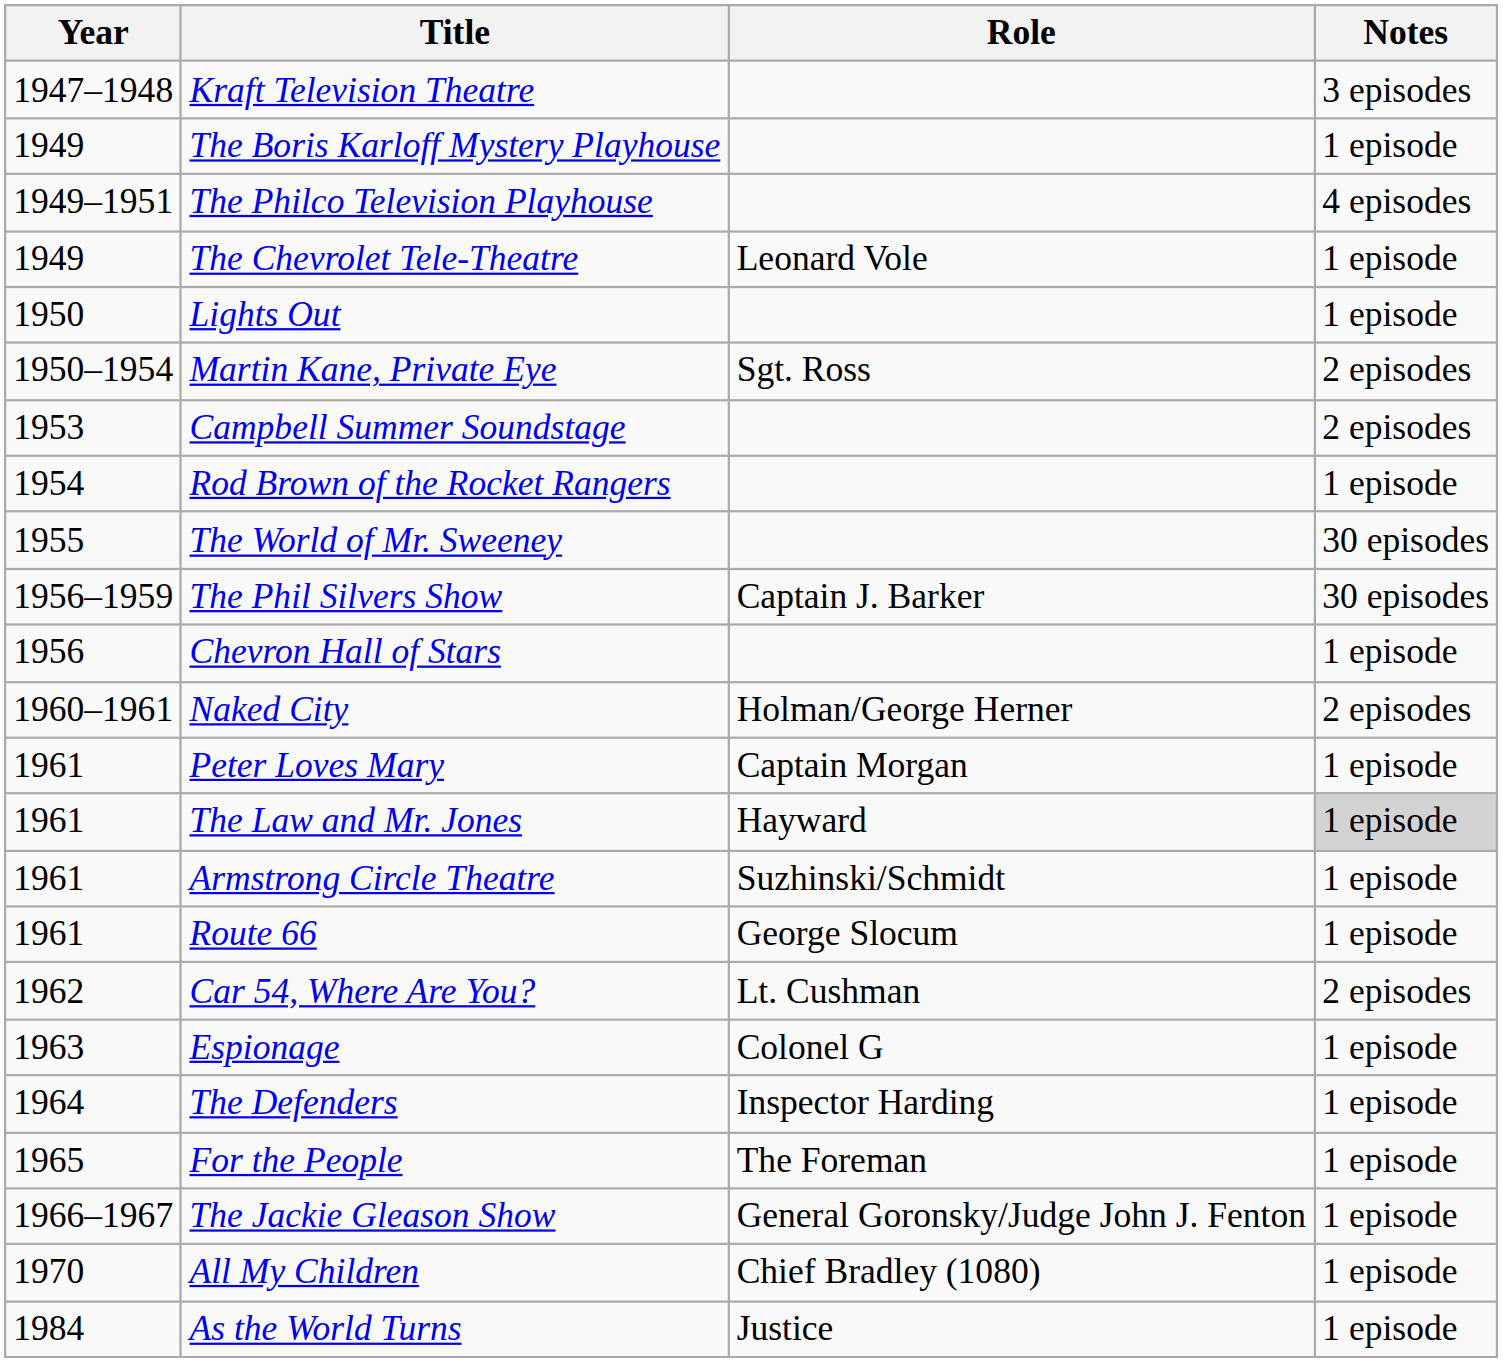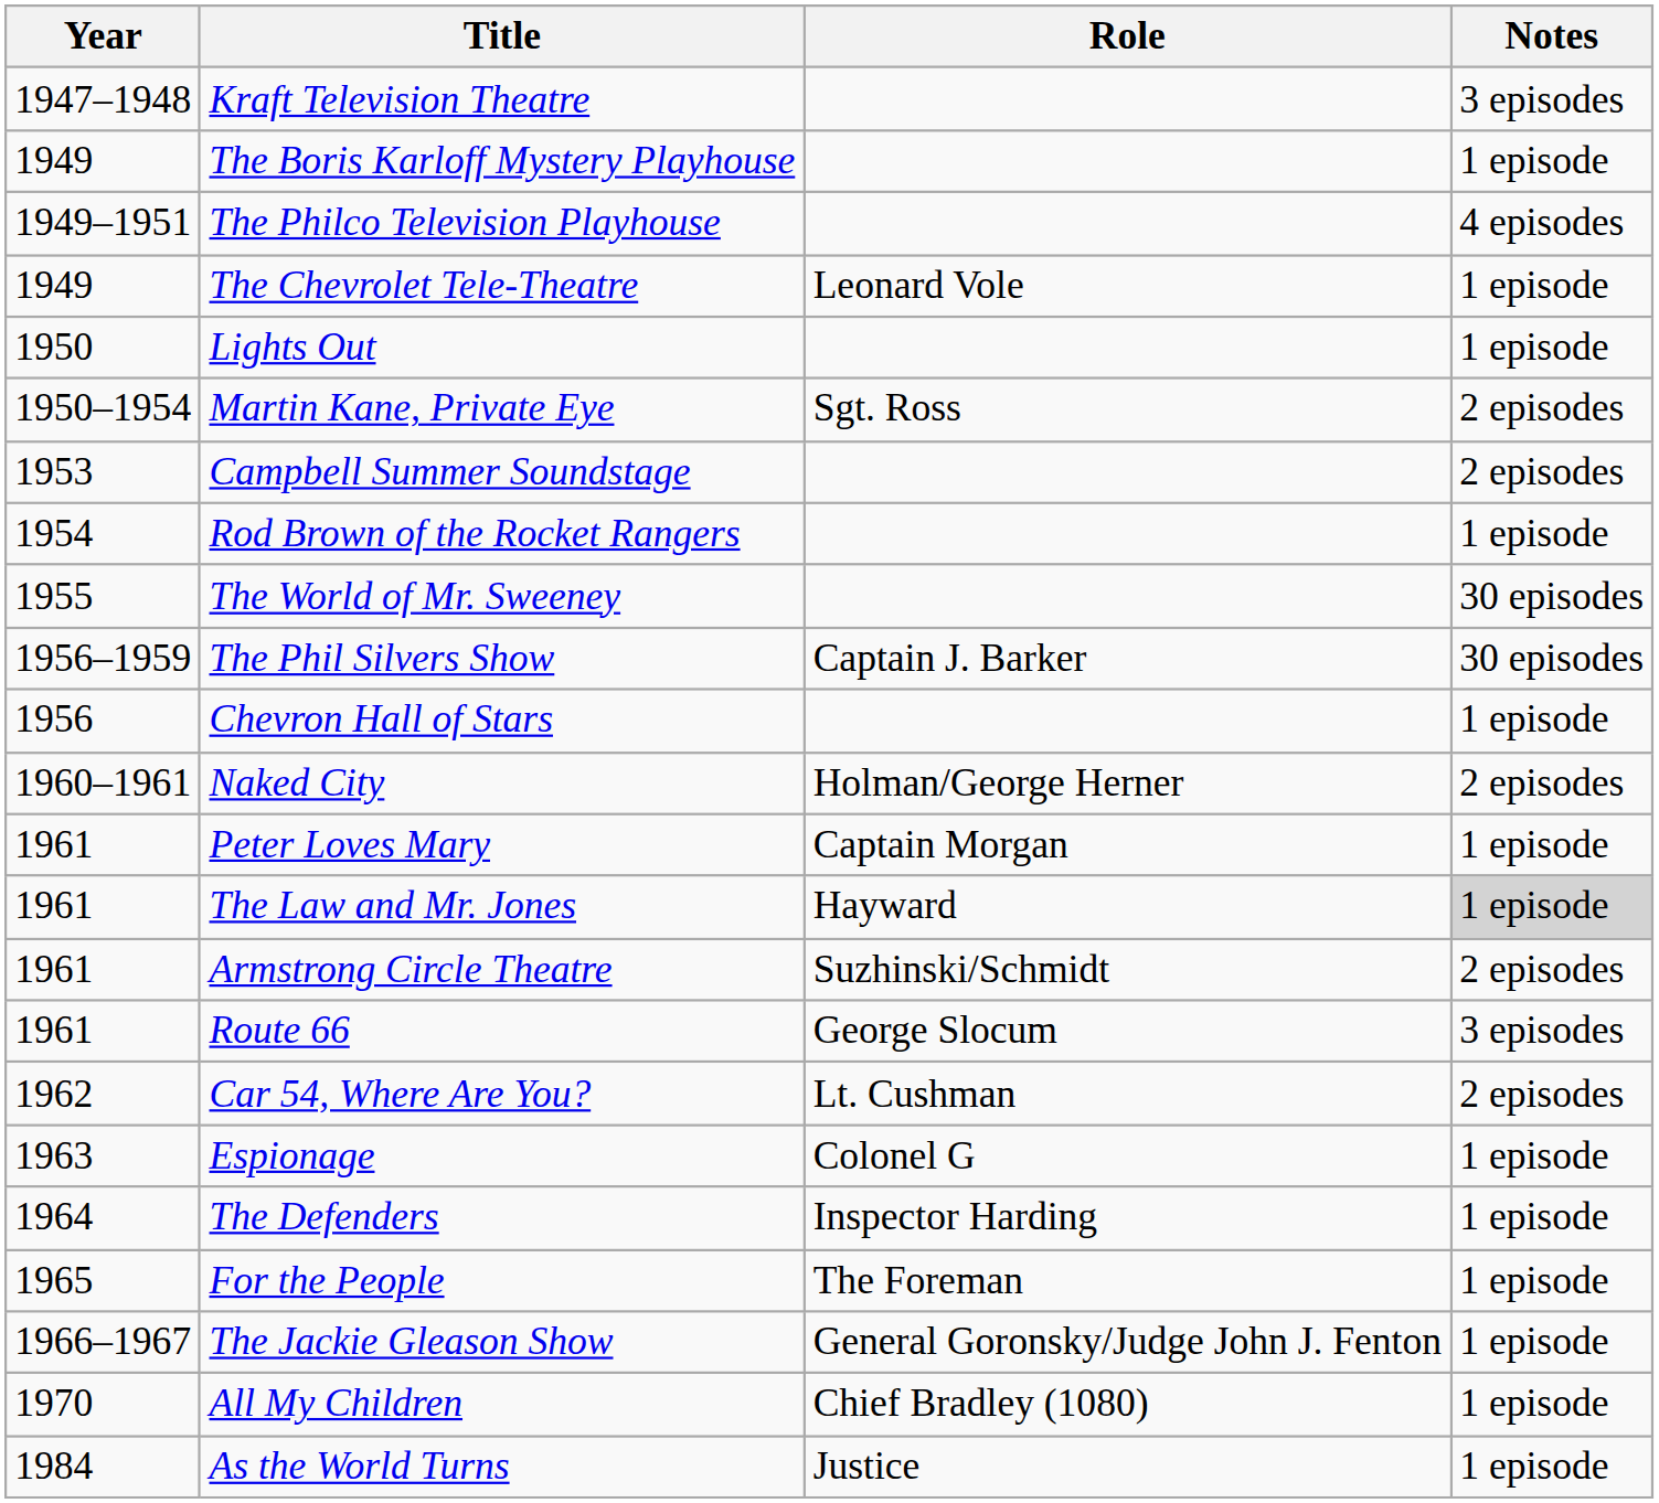Armstrong Circle Theatre | Notes: 1 episode -> 2 episodes
Route 66 | Notes: 1 episode -> 3 episodes
